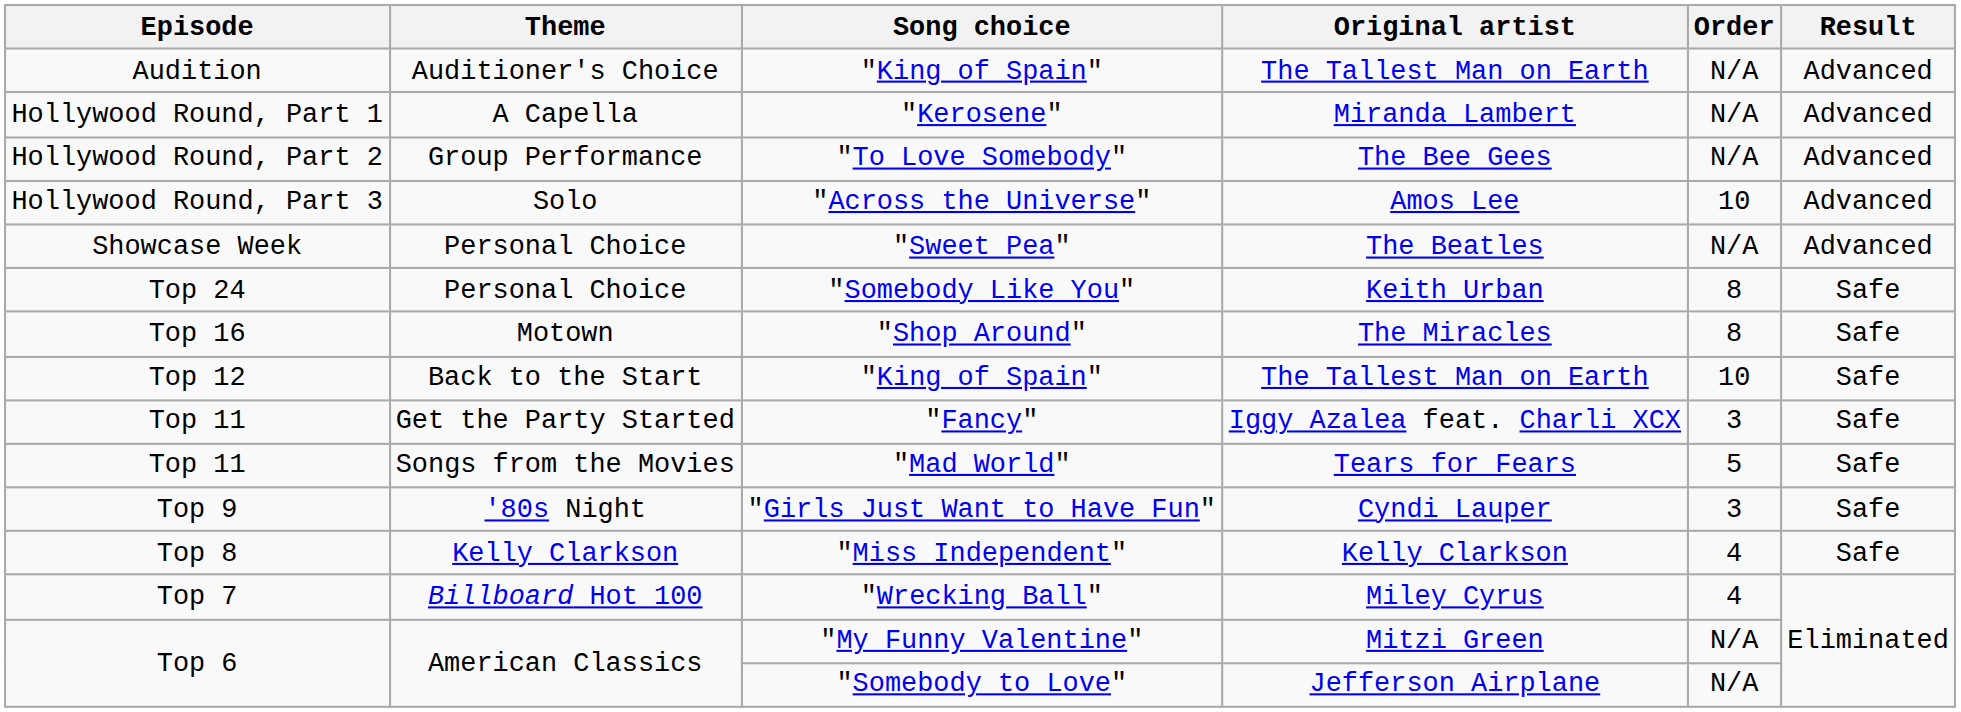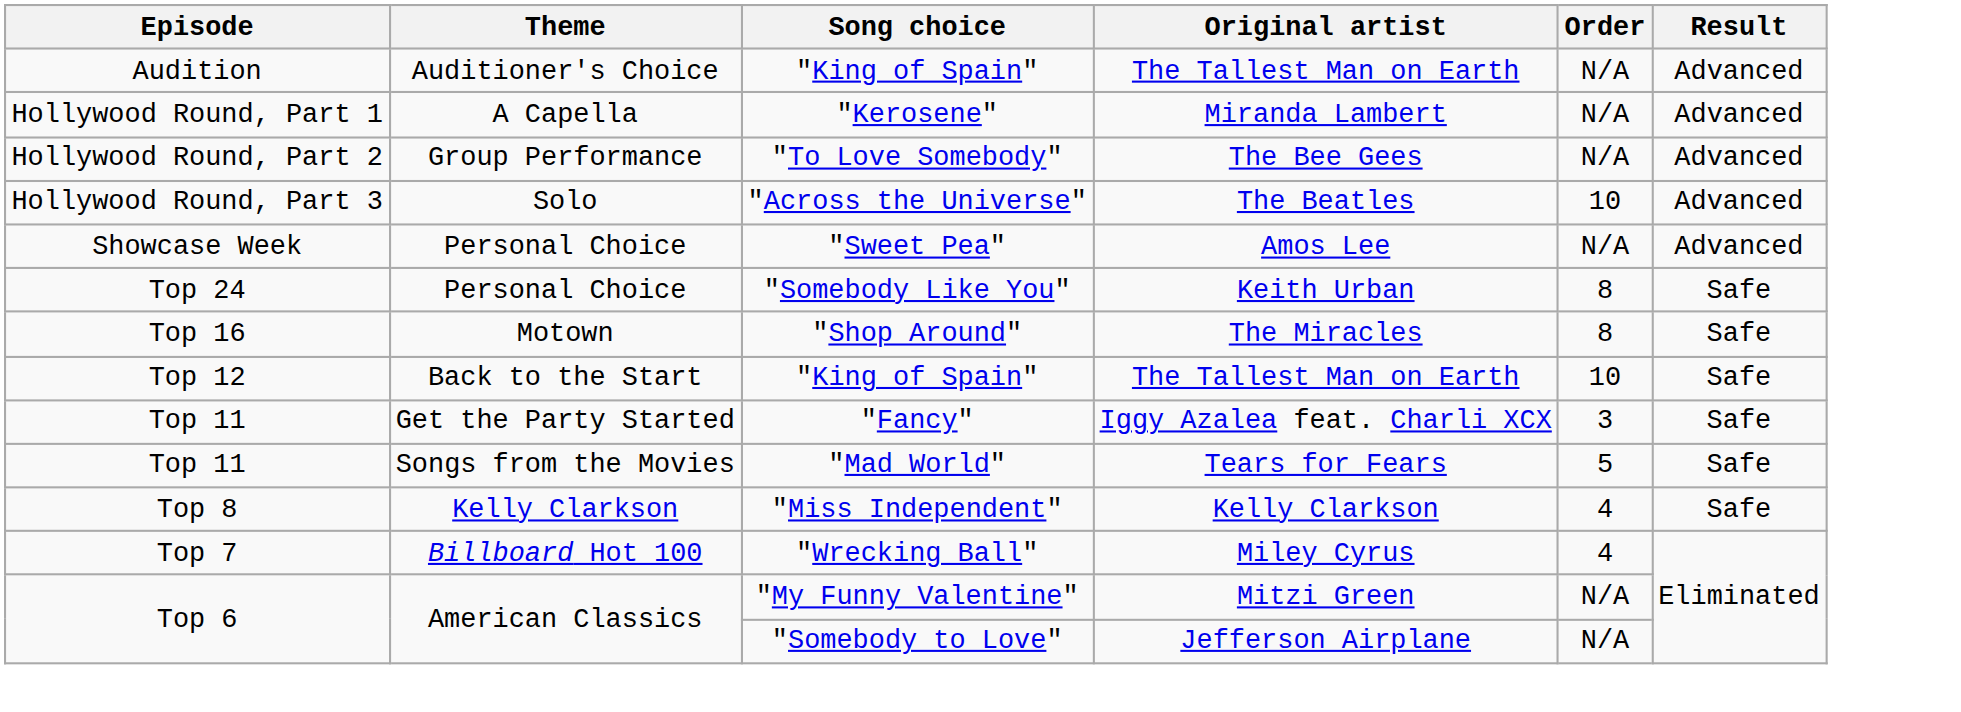"Across the Universe" | Original artist: Amos Lee -> The Beatles
"Sweet Pea" | Original artist: The Beatles -> Amos Lee
- row: Top 9 | '80s Night | "Girls Just Want to Have Fun" | Cyndi Lauper | 3 | Safe
